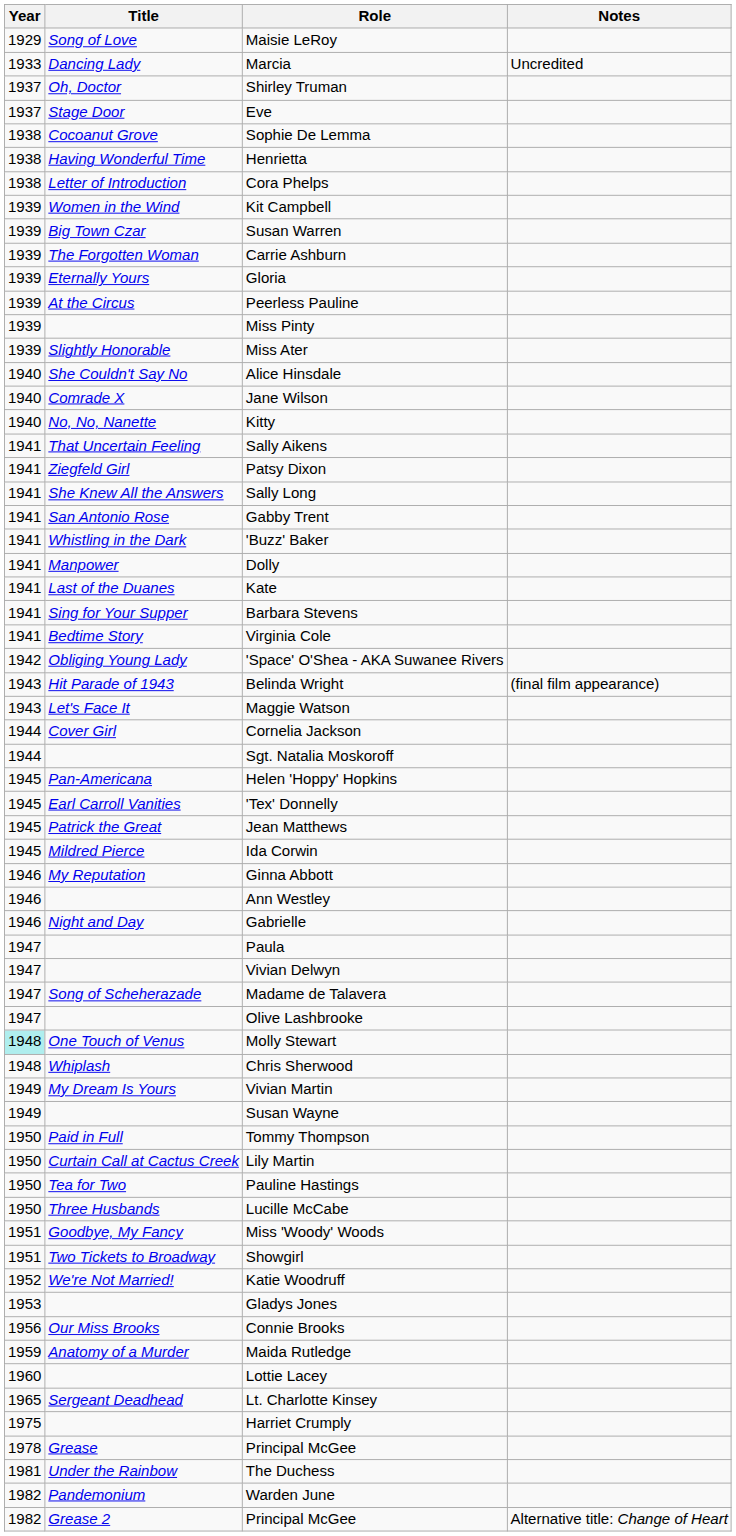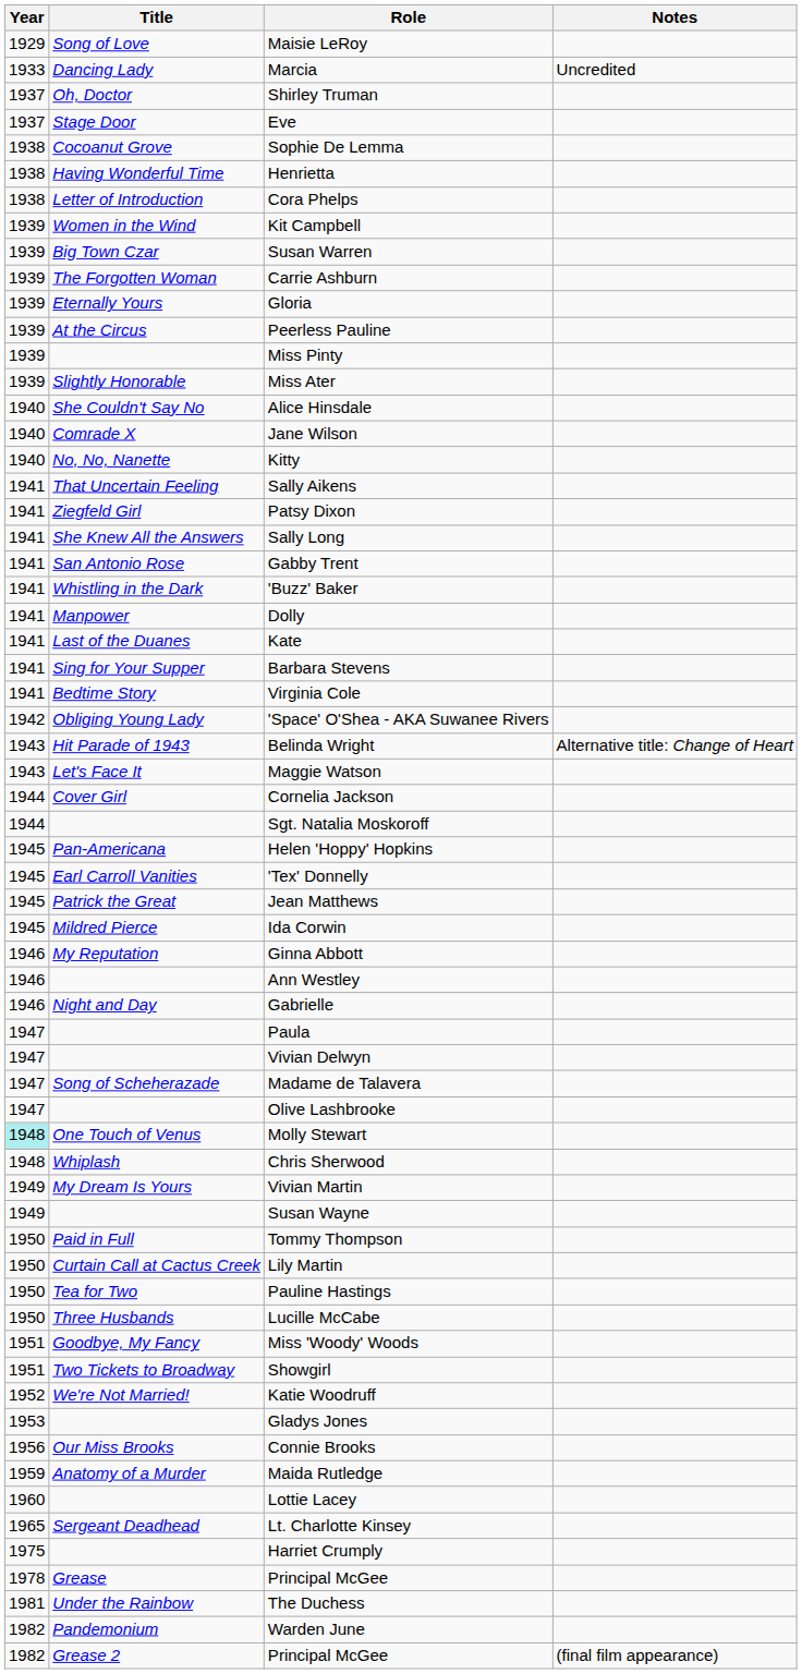Belinda Wright | Notes: (final film appearance) -> Alternative title: Change of Heart
Grease 2 / Principal McGee | Notes: Alternative title: Change of Heart -> (final film appearance)
